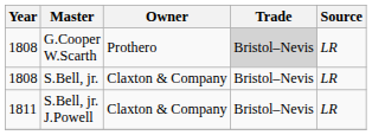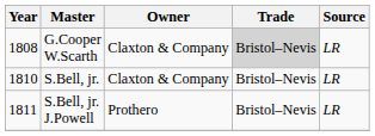G.Cooper W.Scarth | Owner: Prothero -> Claxton & Company
S.Bell, jr. | Year: 1808 -> 1810
S.Bell, jr. J.Powell | Owner: Claxton & Company -> Prothero
